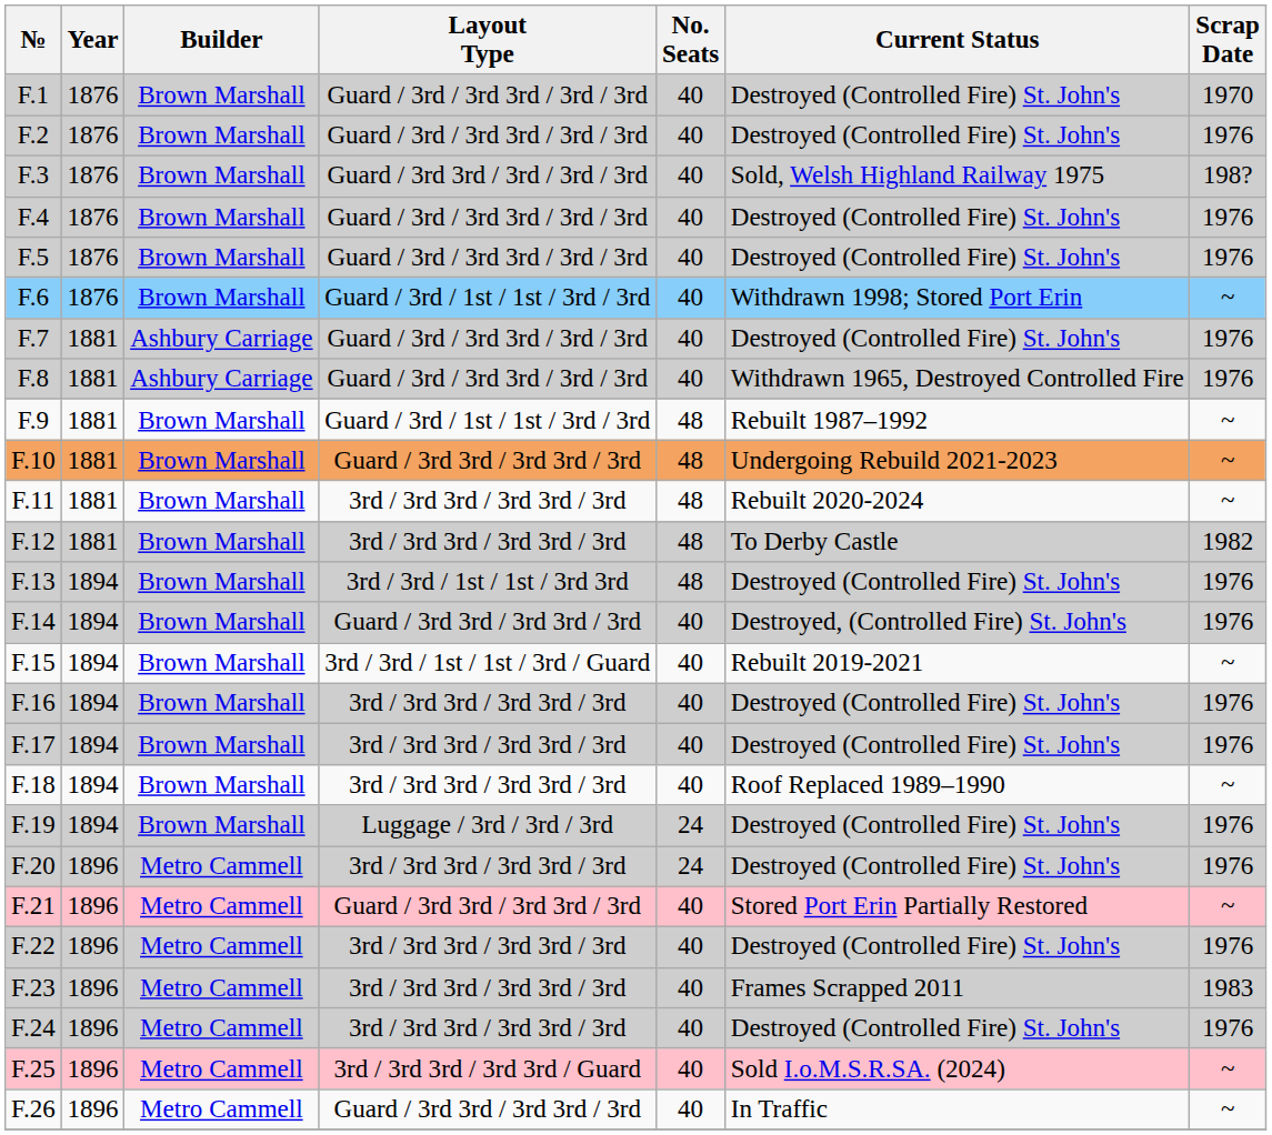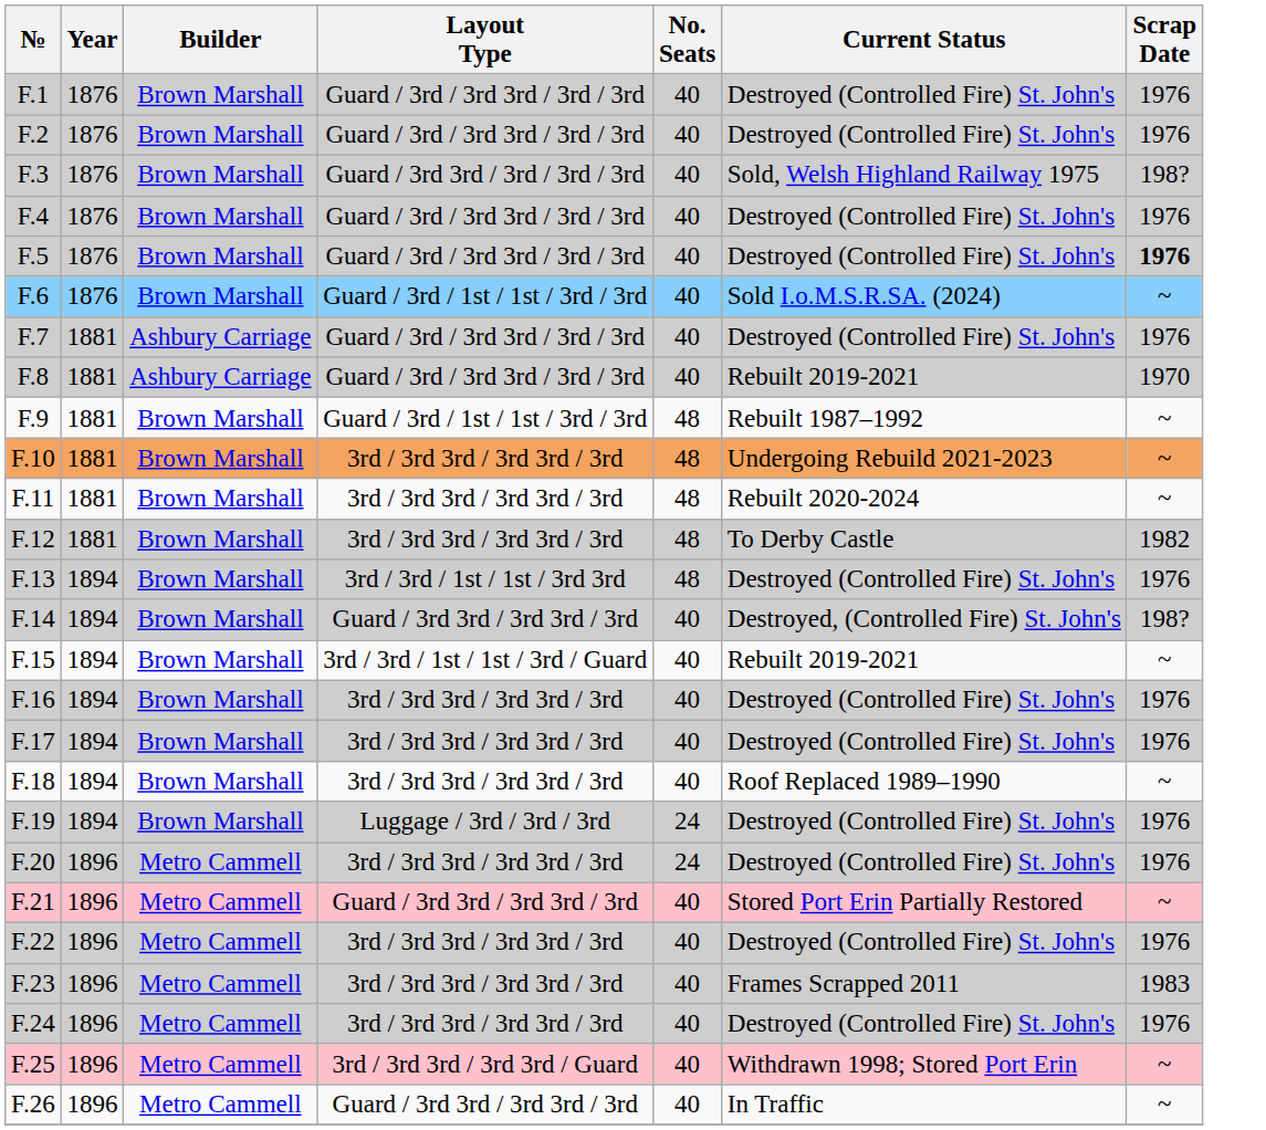F.1 | Scrap Date: 1970 -> 1976
F.5 | Scrap Date: normal -> bold
F.6 | Current Status: Withdrawn 1998; Stored Port Erin -> Sold I.o.M.S.R.SA. (2024)
F.8 | Current Status: Withdrawn 1965, Destroyed Controlled Fire -> Rebuilt 2019-2021
F.8 | Scrap Date: 1976 -> 1970
F.10 | Layout Type: Guard / 3rd 3rd / 3rd 3rd / 3rd -> 3rd / 3rd 3rd / 3rd 3rd / 3rd
F.14 | Scrap Date: 1976 -> 198?
F.25 | Current Status: Sold I.o.M.S.R.SA. (2024) -> Withdrawn 1998; Stored Port Erin
